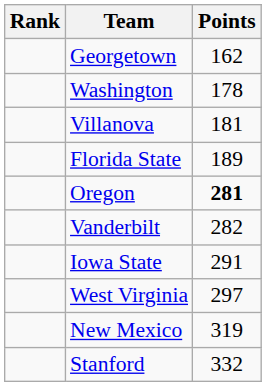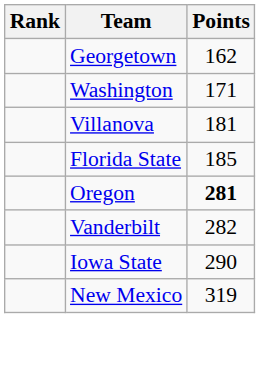Washington | Points: 178 -> 171
Florida State | Points: 189 -> 185
Iowa State | Points: 291 -> 290
- row: West Virginia | 297
- row: Stanford | 332
